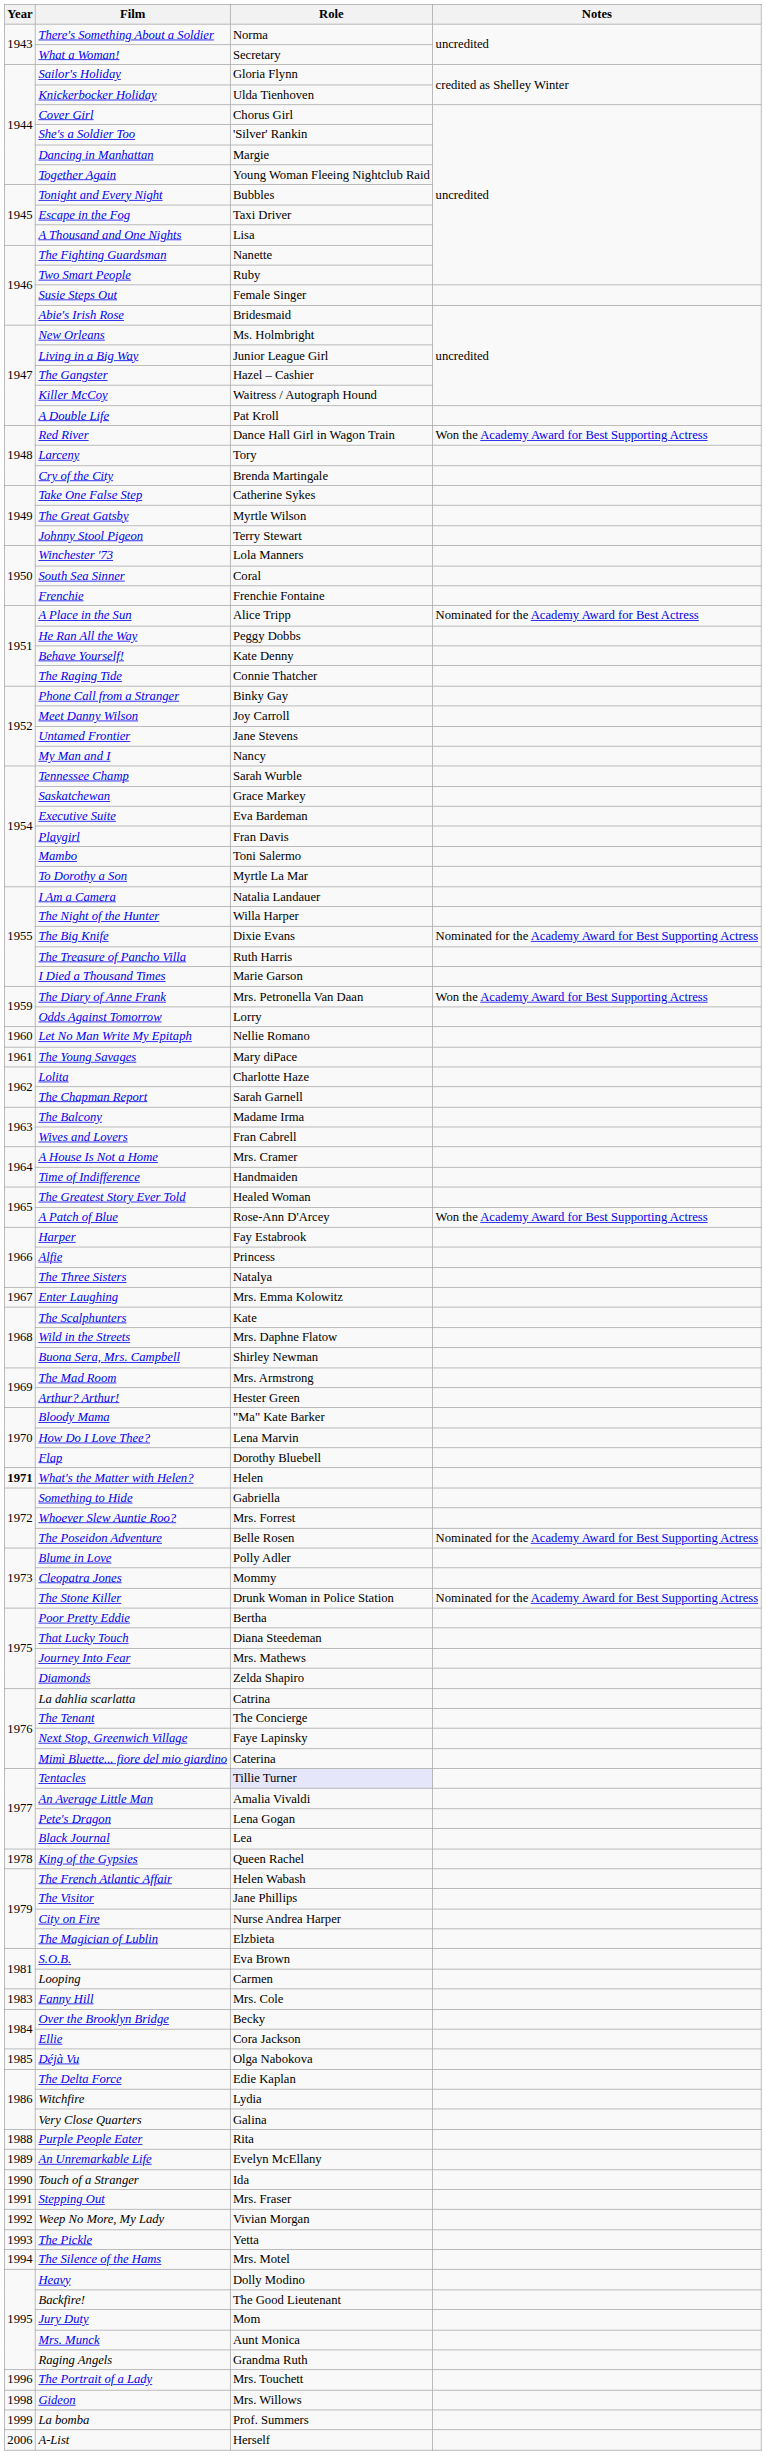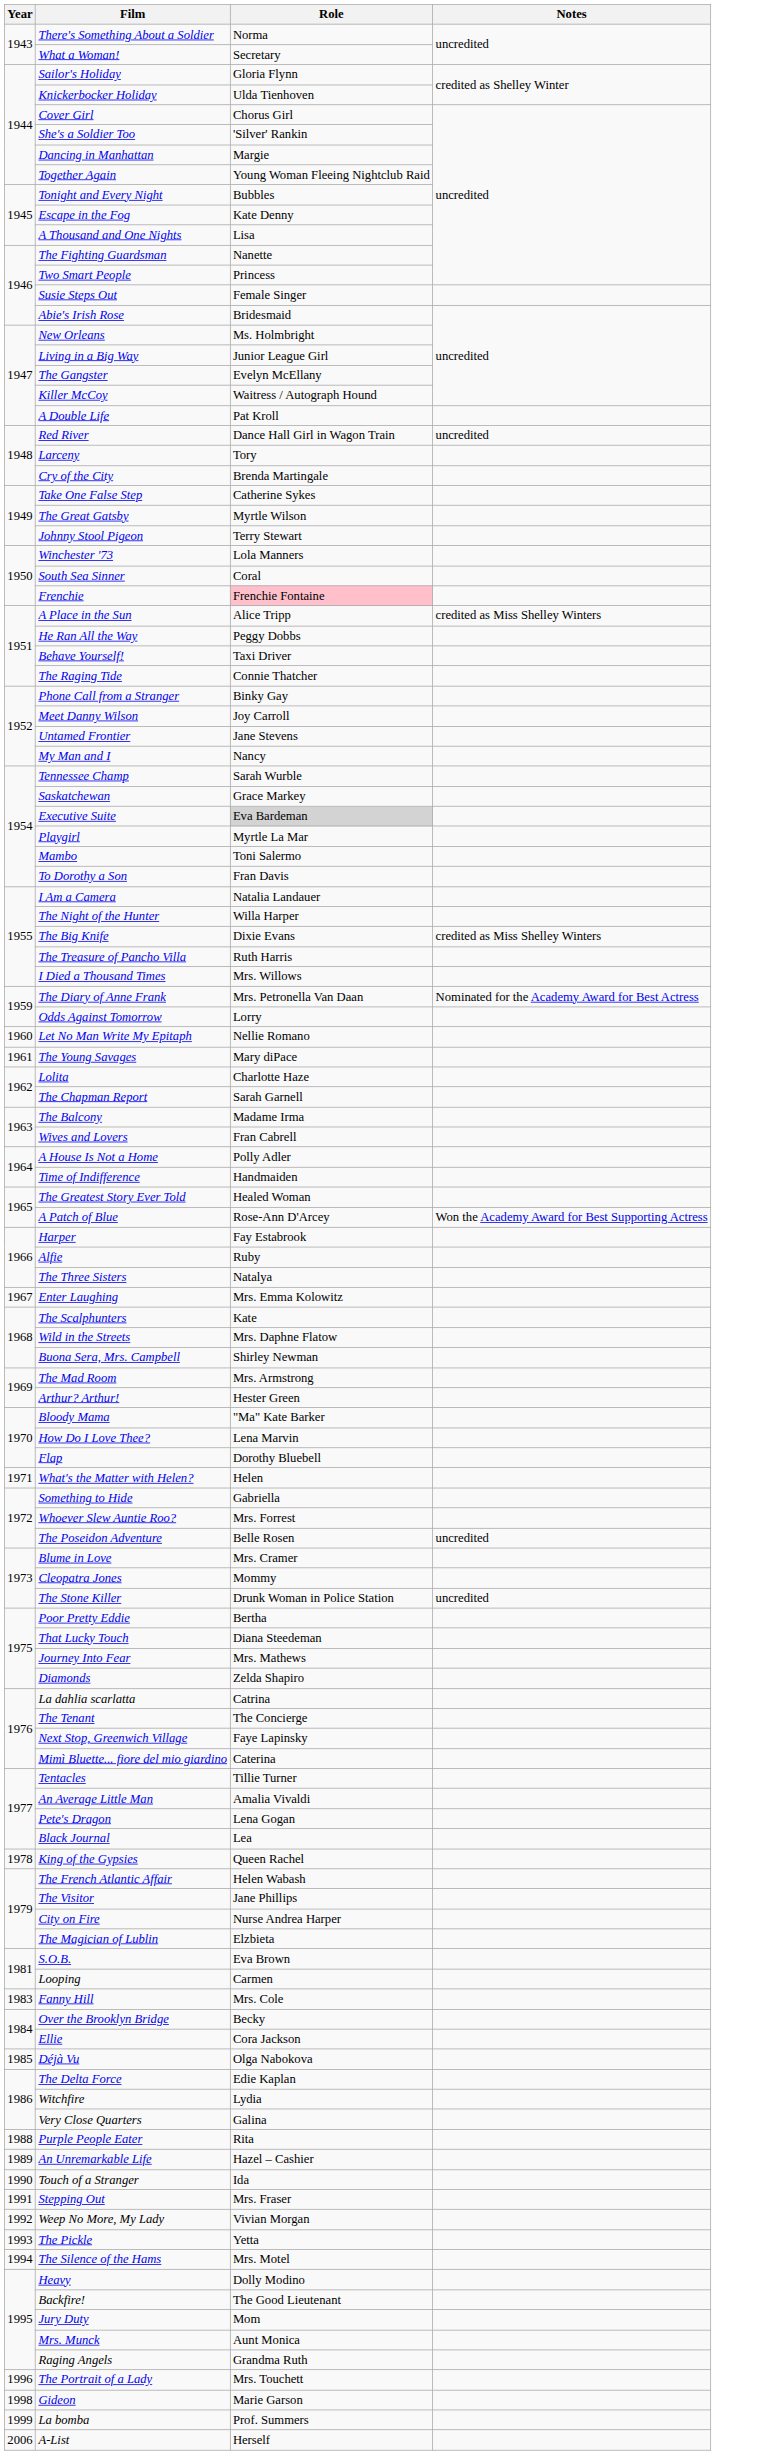Escape in the Fog | Role: Taxi Driver -> Kate Denny
Two Smart People | Role: Ruby -> Princess
The Gangster | Role: Hazel – Cashier -> Evelyn McEllany
Red River | Notes: Won the Academy Award for Best Supporting Actress -> uncredited
Frenchie | Role: no background -> pink background
A Place in the Sun | Notes: Nominated for the Academy Award for Best Actress -> credited as Miss Shelley Winters
Behave Yourself! | Role: Kate Denny -> Taxi Driver
Executive Suite | Role: no background -> lightgrey background
Playgirl | Role: Fran Davis -> Myrtle La Mar
To Dorothy a Son | Role: Myrtle La Mar -> Fran Davis
The Big Knife | Notes: Nominated for the Academy Award for Best Supporting Actress -> credited as Miss Shelley Winters
I Died a Thousand Times | Role: Marie Garson -> Mrs. Willows
The Diary of Anne Frank | Notes: Won the Academy Award for Best Supporting Actress -> Nominated for the Academy Award for Best Actress
A House Is Not a Home | Role: Mrs. Cramer -> Polly Adler
Alfie | Role: Princess -> Ruby
What's the Matter with Helen? | Year: bold -> normal
The Poseidon Adventure | Notes: Nominated for the Academy Award for Best Supporting Actress -> uncredited
Blume in Love | Role: Polly Adler -> Mrs. Cramer
The Stone Killer | Notes: Nominated for the Academy Award for Best Supporting Actress -> uncredited
Tentacles | Role: lavender background -> no background
An Unremarkable Life | Role: Evelyn McEllany -> Hazel – Cashier
Gideon | Role: Mrs. Willows -> Marie Garson
